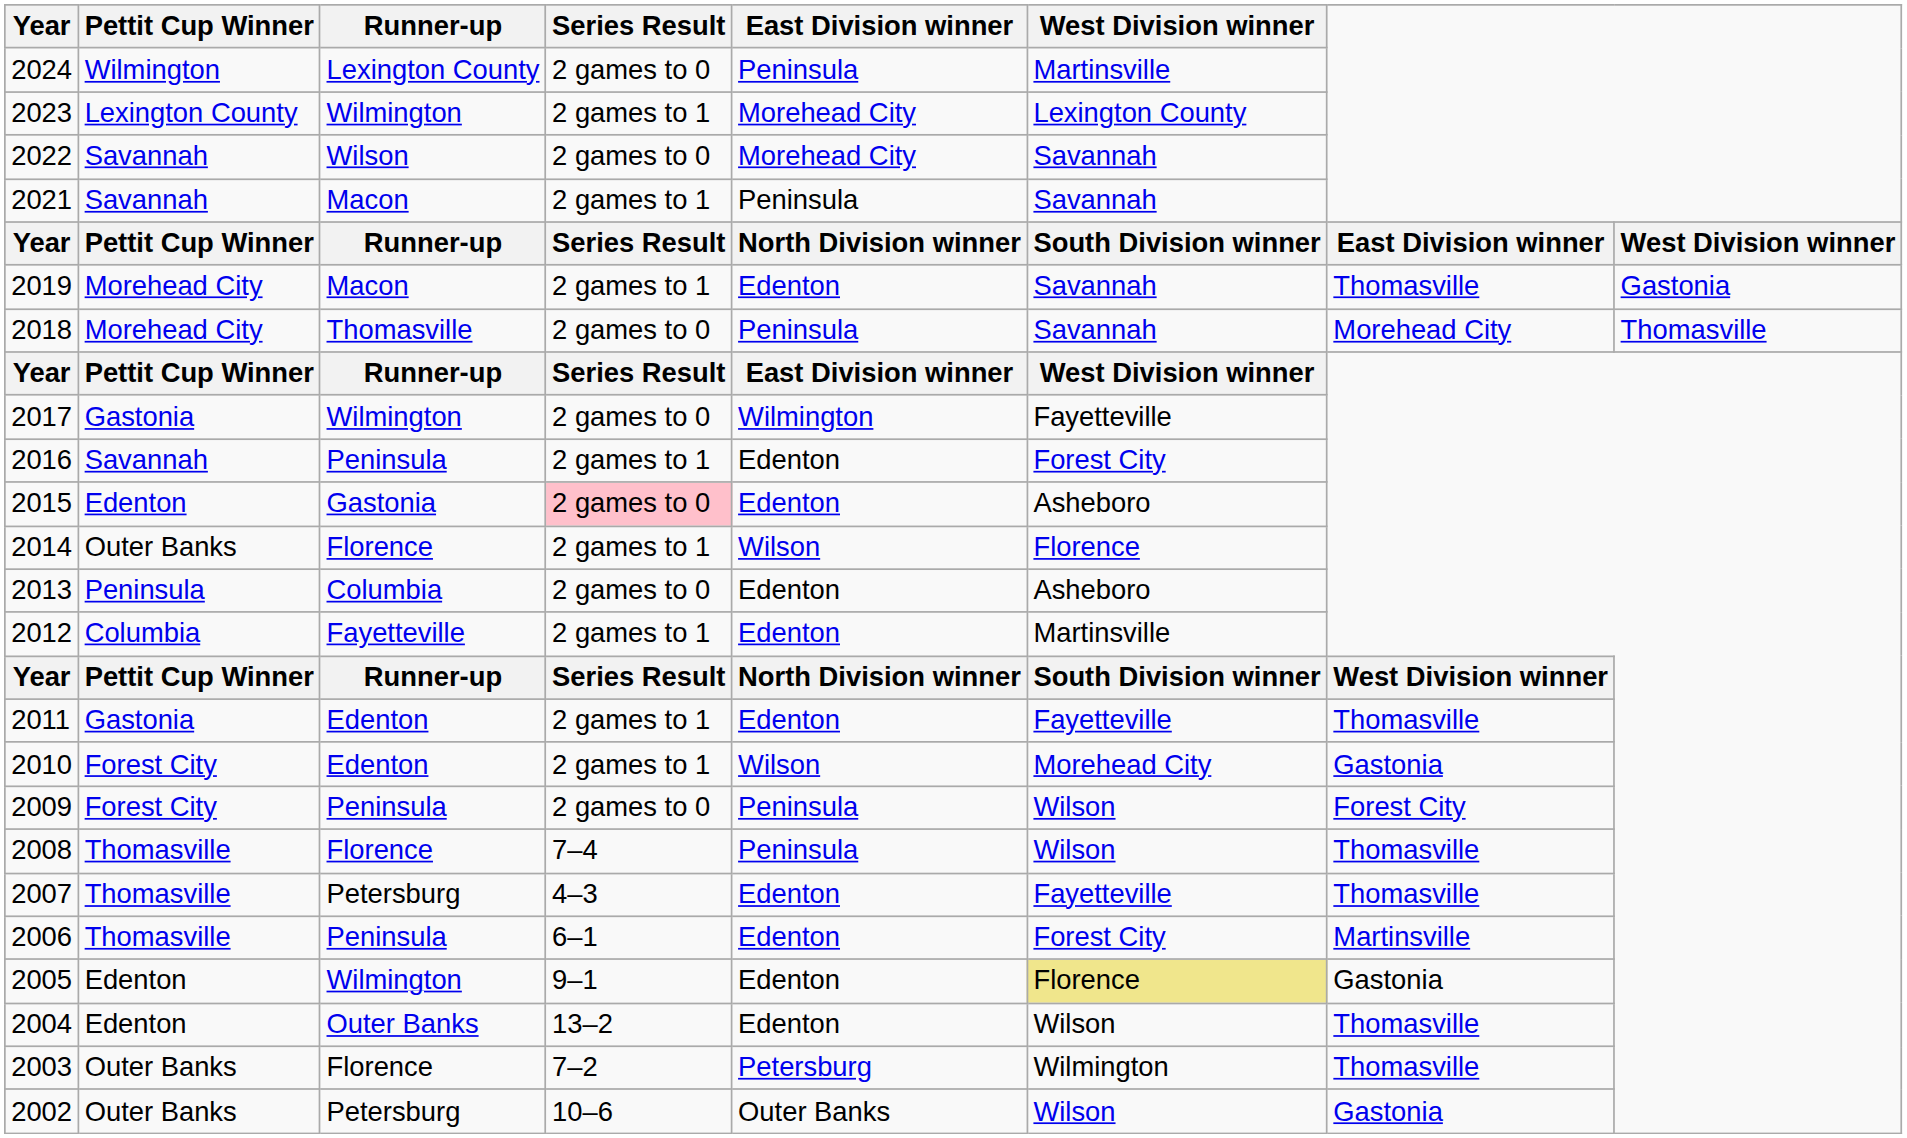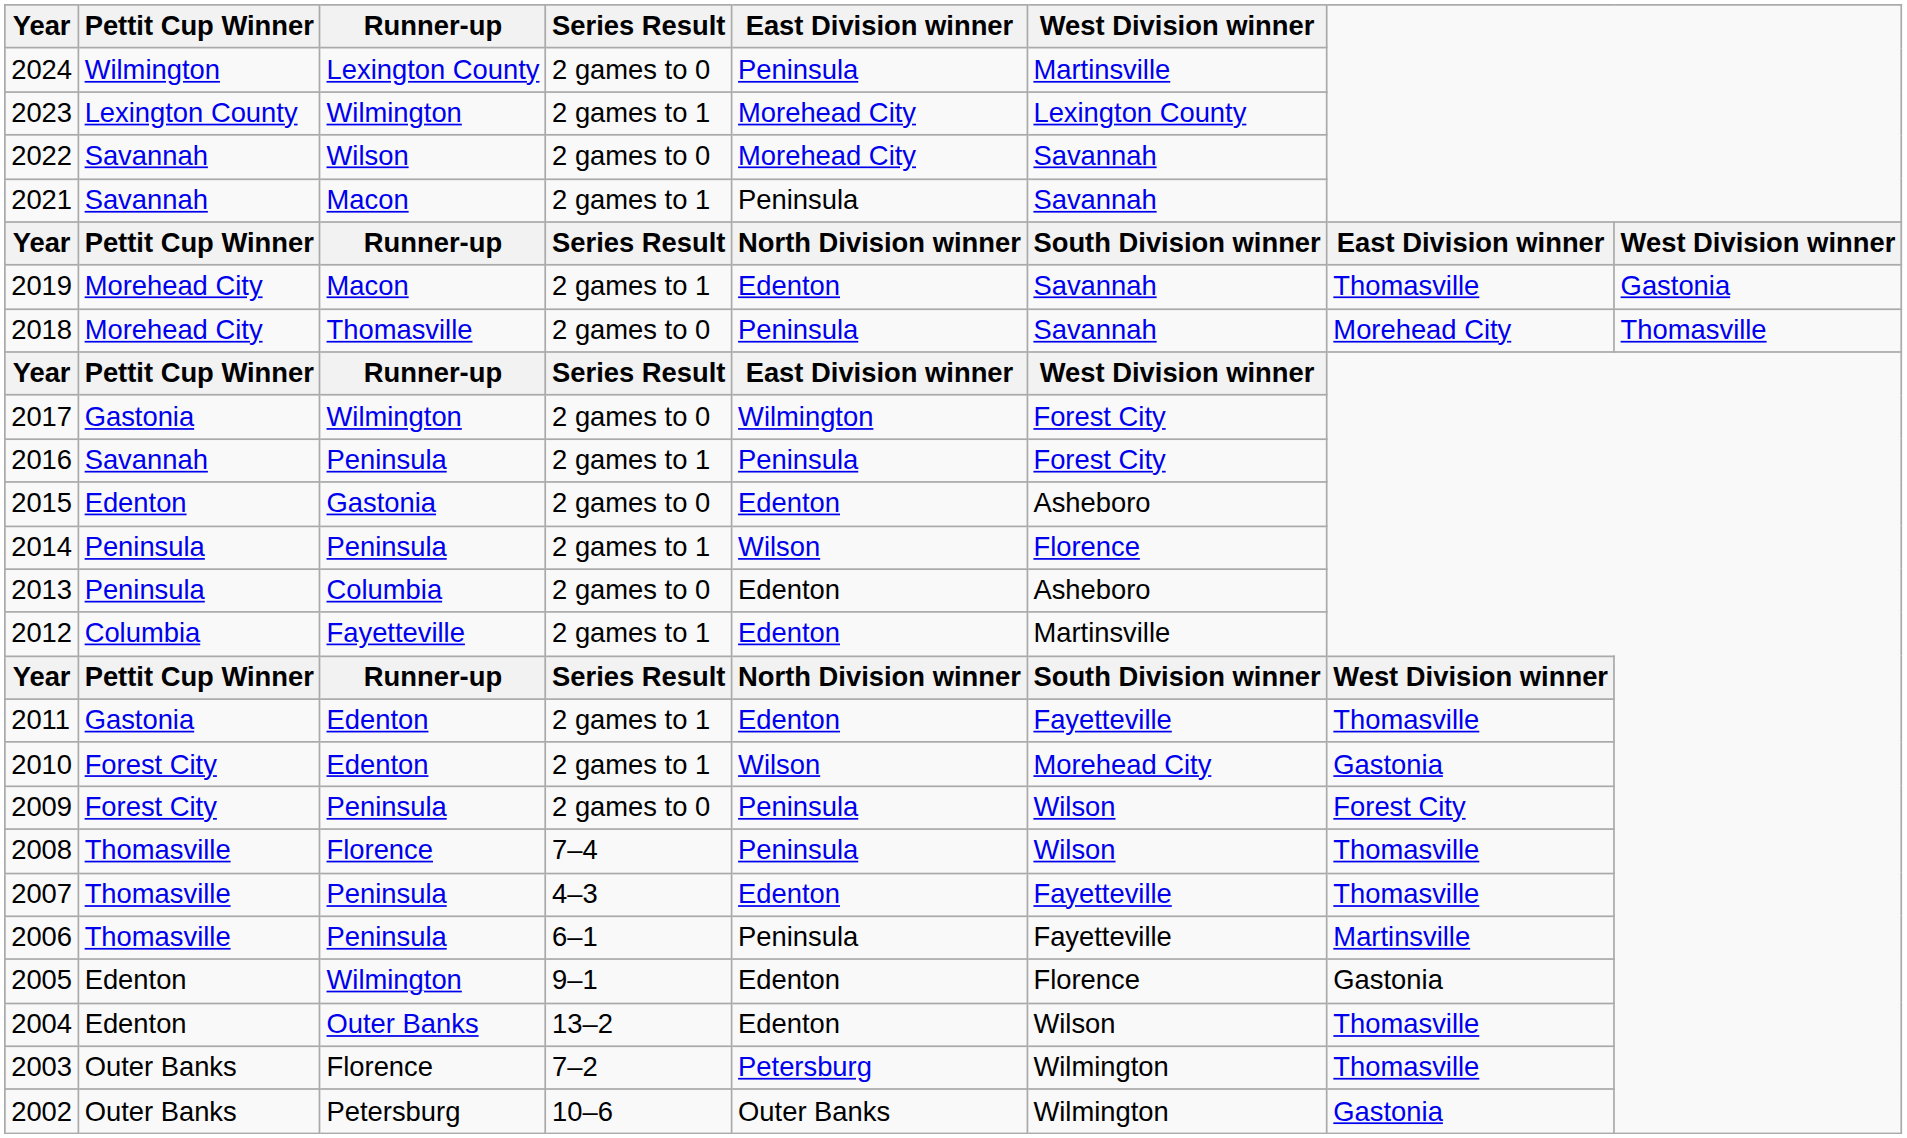2017 | West Division winner: Fayetteville -> Forest City
2016 | East Division winner: Edenton -> Peninsula
2015 | Series Result: pink background -> no background
2014 | Pettit Cup Winner: Outer Banks -> Peninsula
2014 | Runner-up: Florence -> Peninsula
2007 | Runner-up: Petersburg -> Peninsula
2006 | East Division winner: Edenton -> Peninsula
2006 | West Division winner: Forest City -> Fayetteville
2005 | West Division winner: khaki background -> no background
2002 | West Division winner: Wilson -> Wilmington
